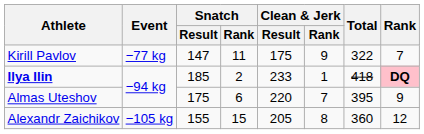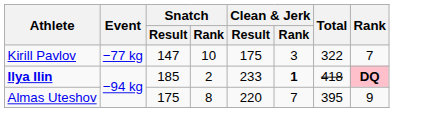Kirill Pavlov | Snatch / Rank: 11 -> 10
Kirill Pavlov | Clean & Jerk / Rank: 9 -> 3
Ilya Ilin | Clean & Jerk / Rank: normal -> bold
Almas Uteshov | Snatch / Rank: 6 -> 8
- row: Alexandr Zaichikov | −105 kg | 155 | 15 | 205 | 8 | 360 | 12
